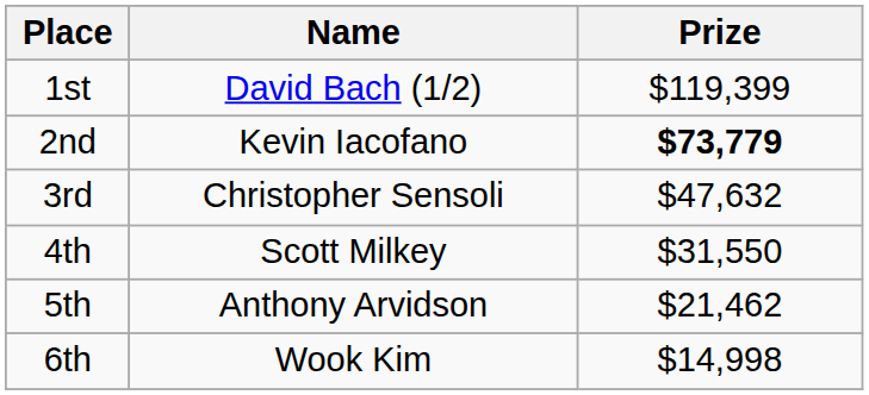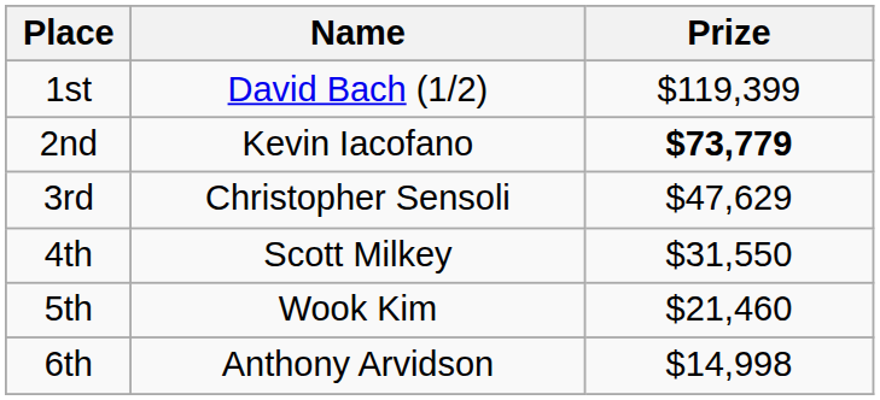3rd | Prize: $47,632 -> $47,629
5th | Name: Anthony Arvidson -> Wook Kim
5th | Prize: $21,462 -> $21,460
6th | Name: Wook Kim -> Anthony Arvidson
